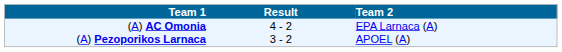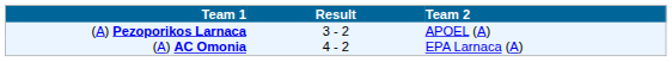rows swapped: (A) AC Omonia <-> (A) Pezoporikos Larnaca
